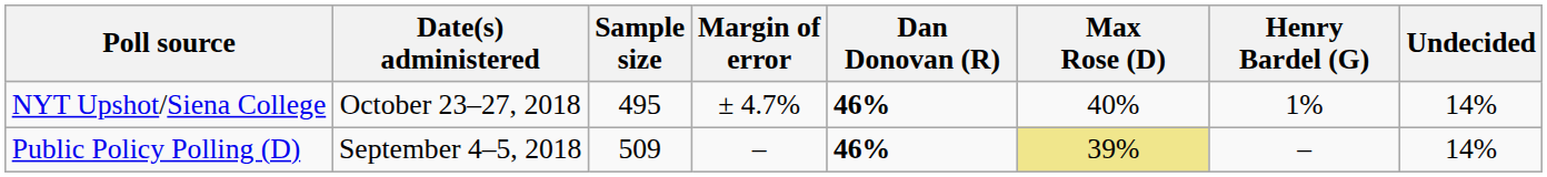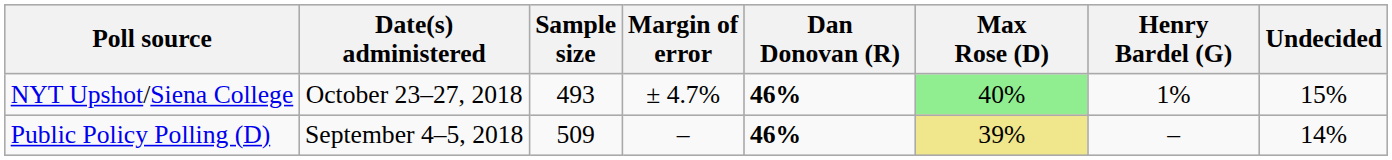NYT Upshot/Siena College | Sample size: 495 -> 493
NYT Upshot/Siena College | Max Rose (D): no background -> lightgreen background
NYT Upshot/Siena College | Undecided: 14% -> 15%
